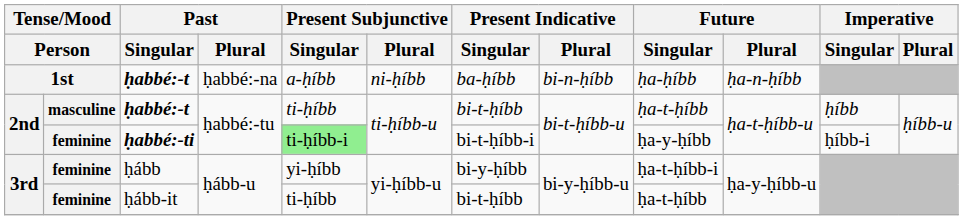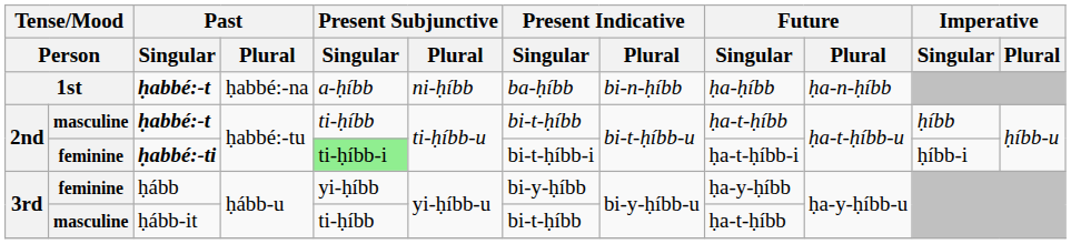ḥabbé:-ti | Future / Singular: ḥa-y-ḥíbb -> ḥa-t-ḥíbb-i
ḥább | Future / Singular: ḥa-t-ḥíbb-i -> ḥa-y-ḥíbb
ḥább-it | column 2: feminine -> masculine
